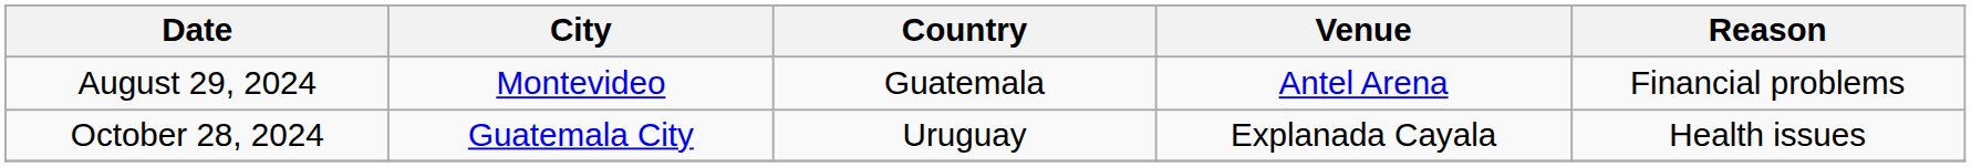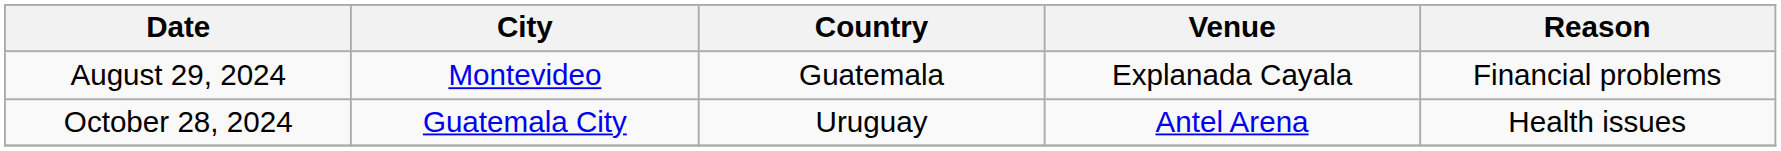August 29, 2024 | Venue: Antel Arena -> Explanada Cayala
October 28, 2024 | Venue: Explanada Cayala -> Antel Arena
